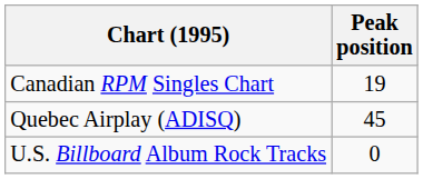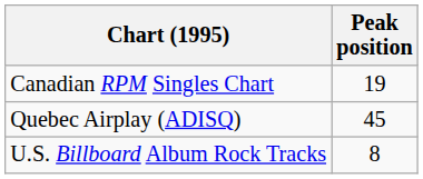U.S. Billboard Album Rock Tracks | Peak position: 0 -> 8
